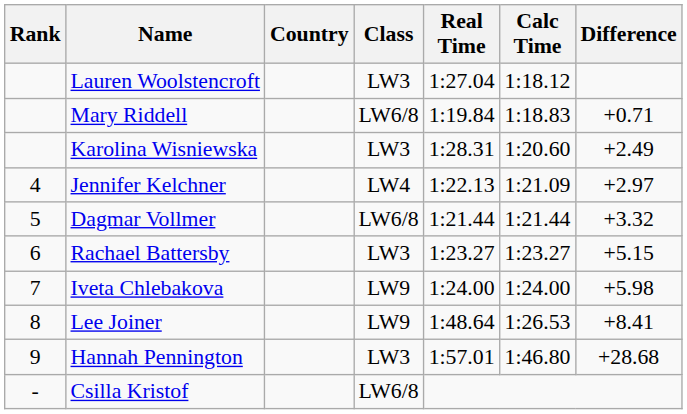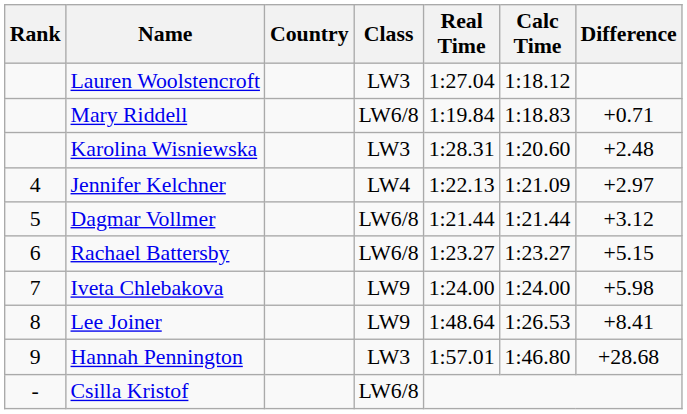Karolina Wisniewska | Difference: +2.49 -> +2.48
Dagmar Vollmer | Difference: +3.32 -> +3.12
Rachael Battersby | Class: LW3 -> LW6/8
